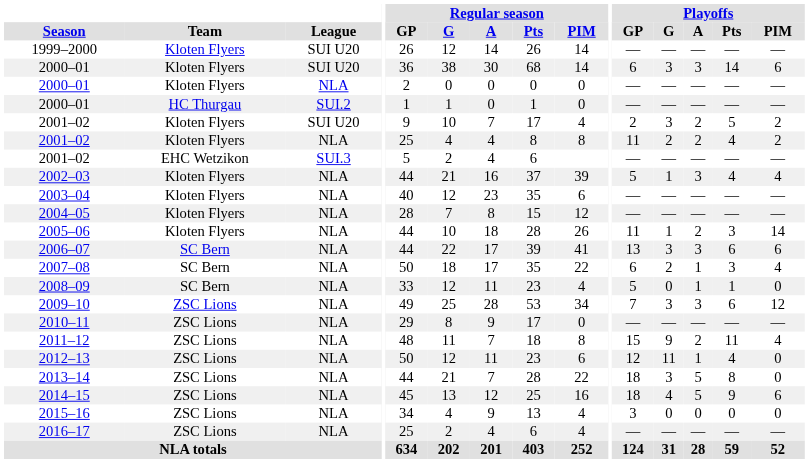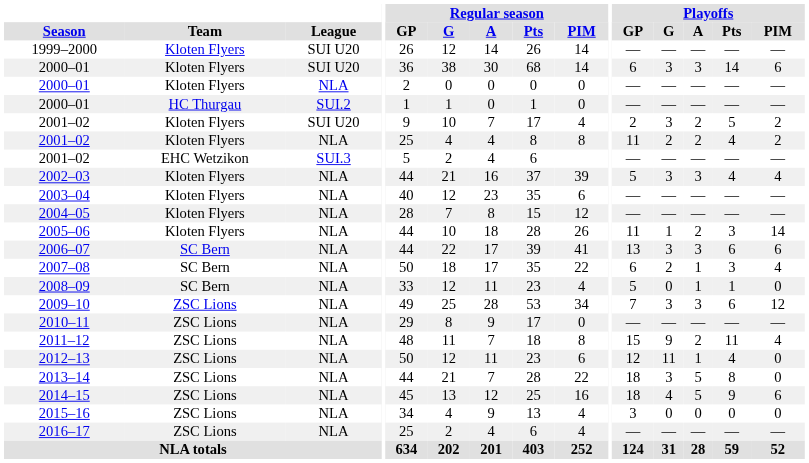2002–03 | Playoffs / G: 1 -> 3
